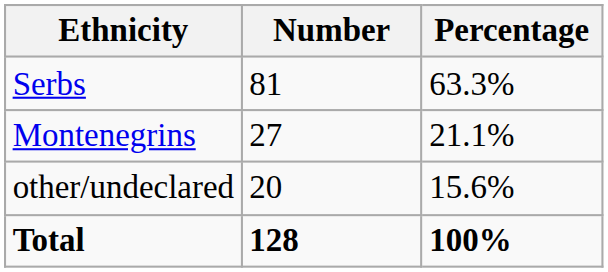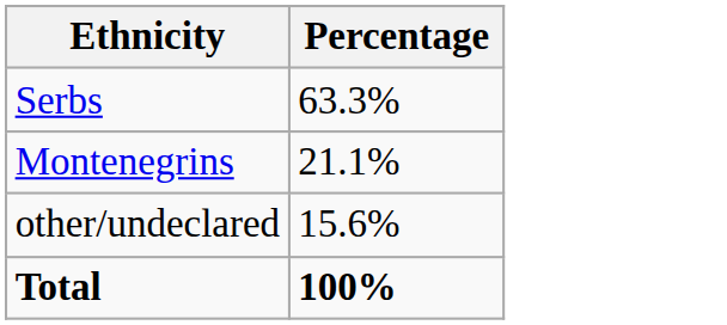- column: Number | 81 | 27 | 20 | 128
